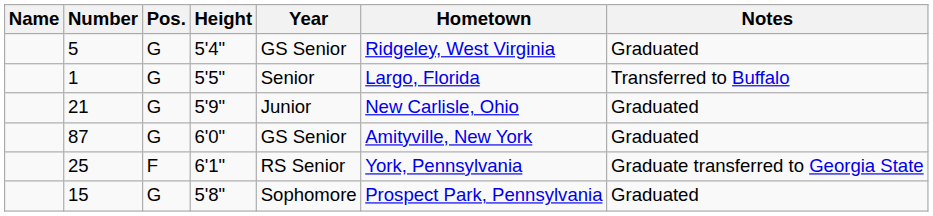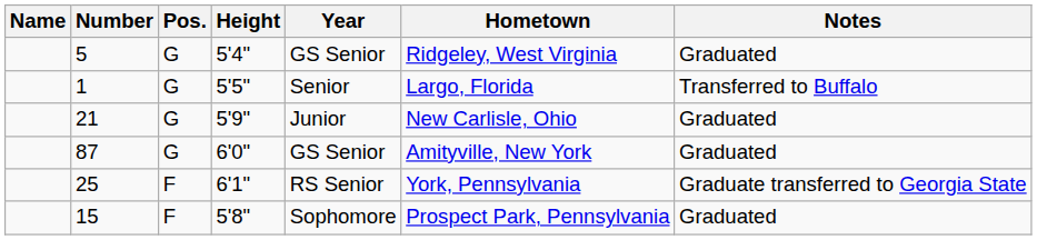15 | Pos.: G -> F
